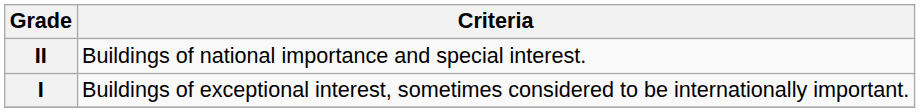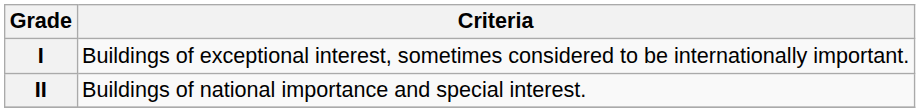rows swapped: I <-> II
